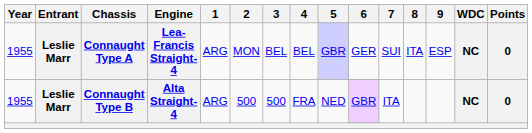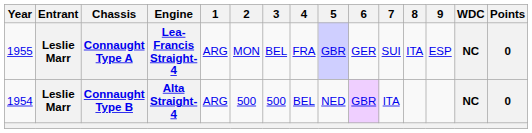Connaught Type A | 4: BEL -> FRA
Connaught Type B | Year: 1955 -> 1954
Connaught Type B | 4: FRA -> BEL
